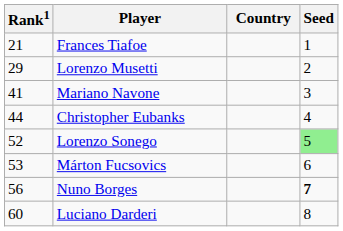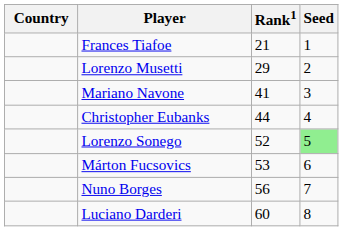columns swapped: Country <-> Rank1
Nuno Borges | Seed: bold -> normal
